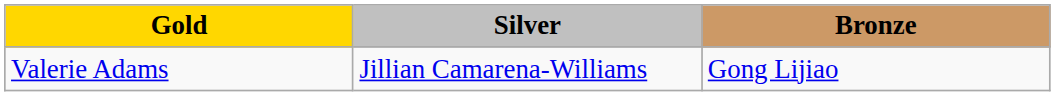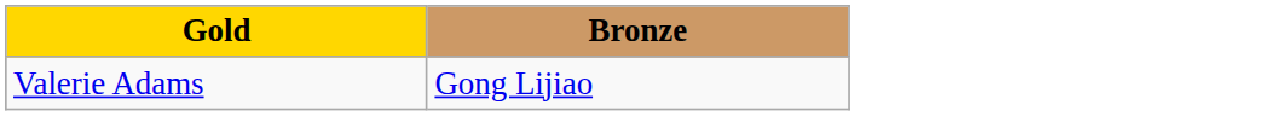- column: Silver | Jillian Camarena-Williams
